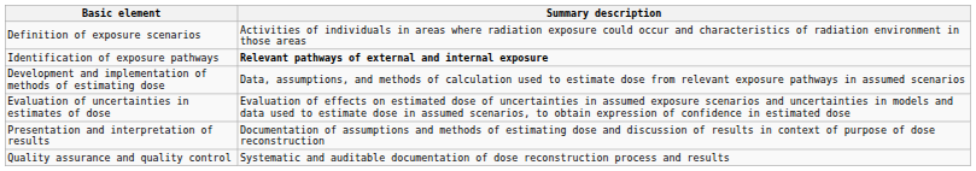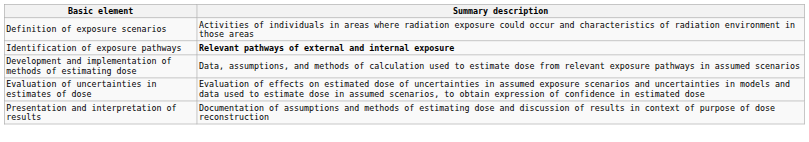- row: Quality assurance and quality control | Systematic and auditable documentation of dose reconstruction process and results
